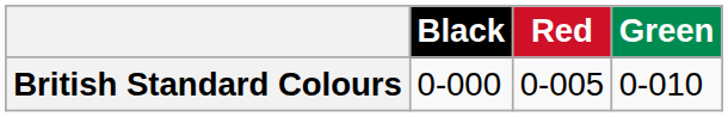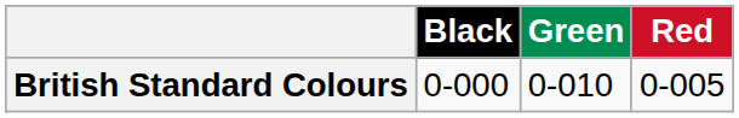columns swapped: Red <-> Green
